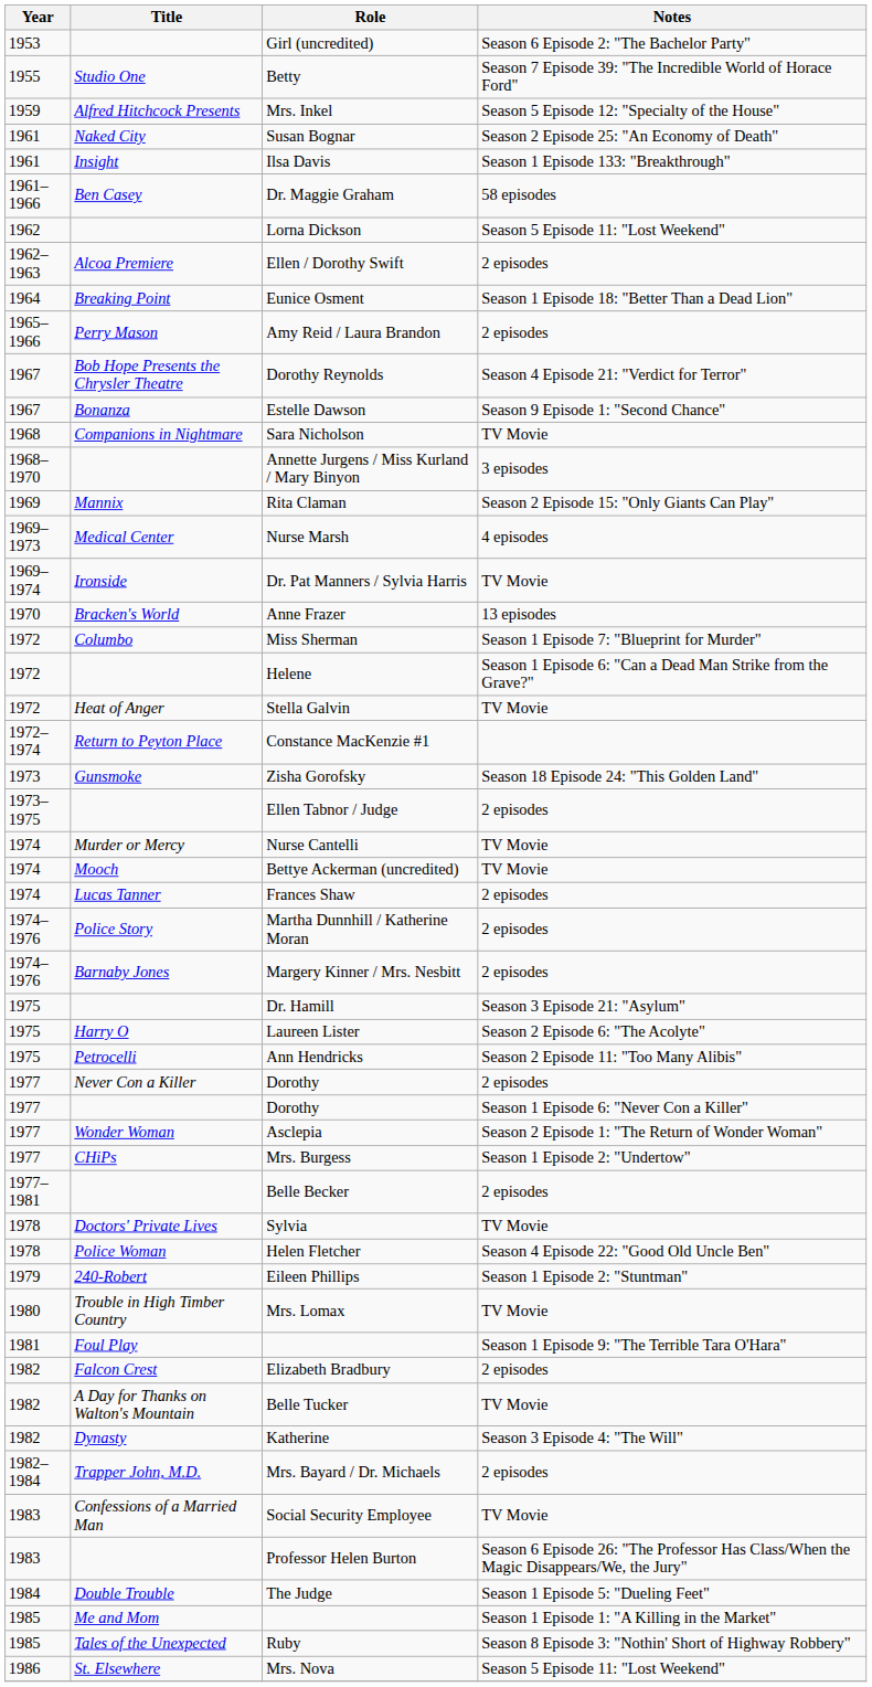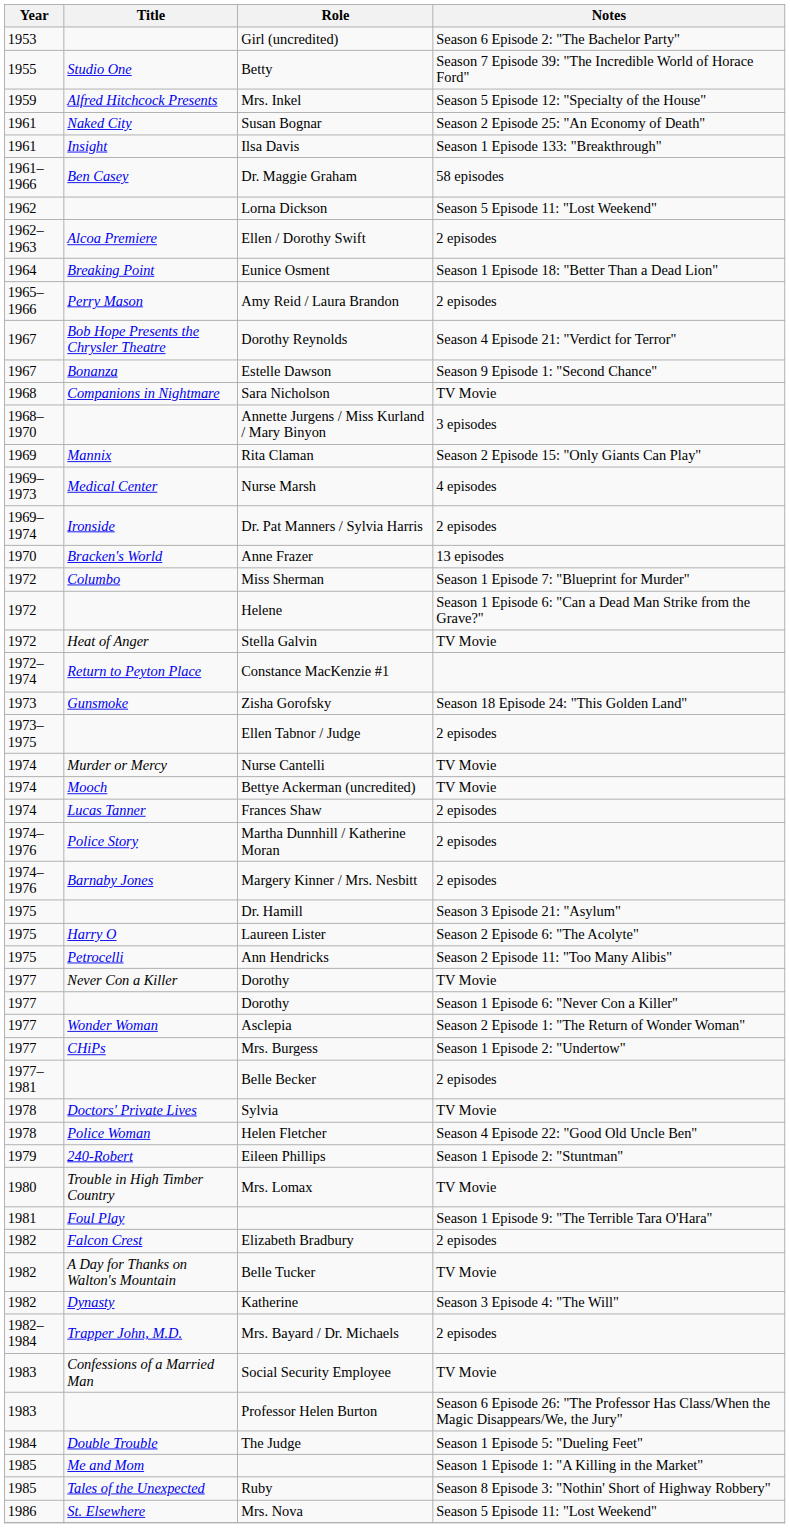Dr. Pat Manners / Sylvia Harris | Notes: TV Movie -> 2 episodes
Never Con a Killer / Dorothy | Notes: 2 episodes -> TV Movie
